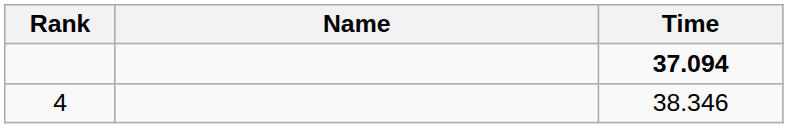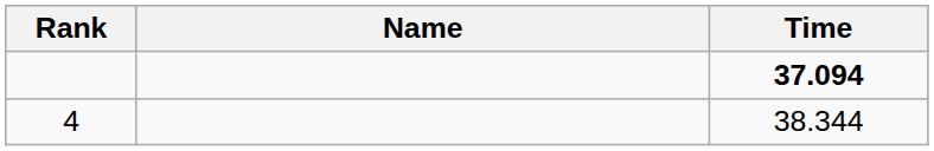4 | Time: 38.346 -> 38.344
